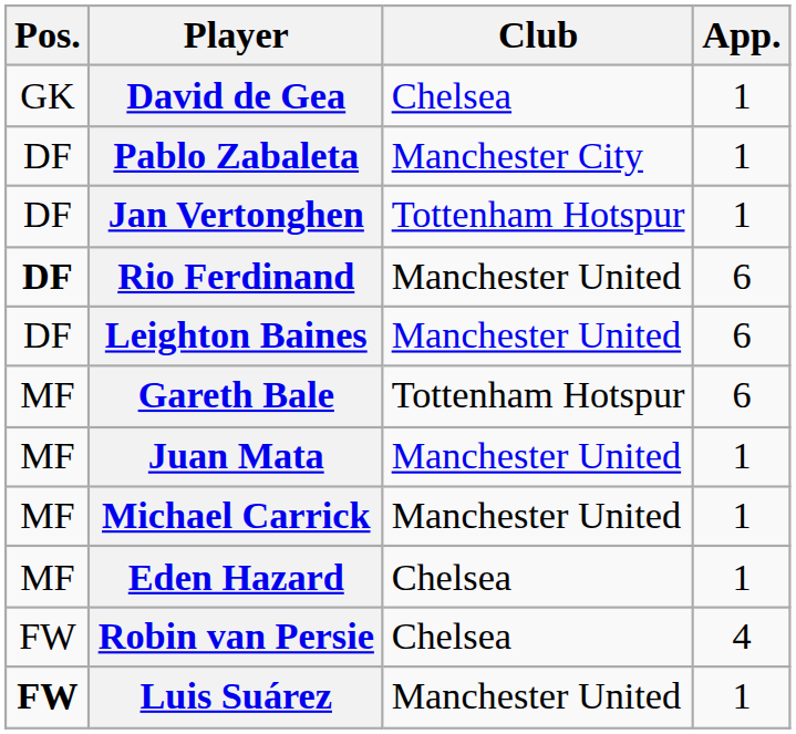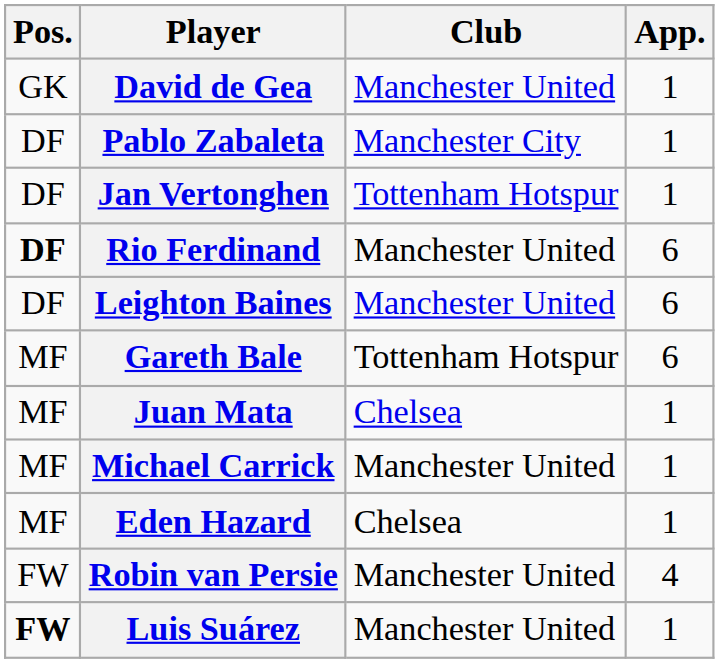David de Gea | Club: Chelsea -> Manchester United
Juan Mata | Club: Manchester United -> Chelsea
Robin van Persie | Club: Chelsea -> Manchester United
